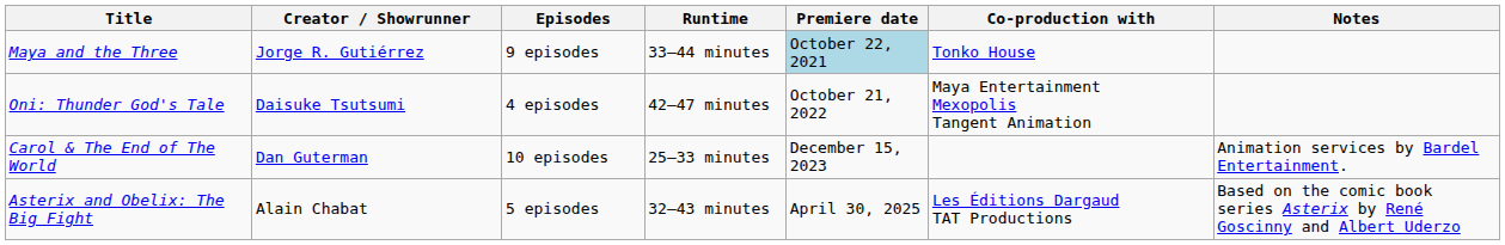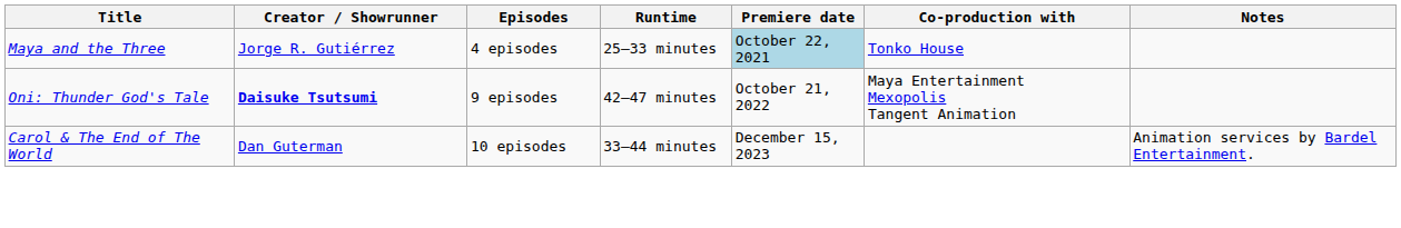Maya and the Three | Episodes: 9 episodes -> 4 episodes
Maya and the Three | Runtime: 33–44 minutes -> 25–33 minutes
Oni: Thunder God's Tale | Creator / Showrunner: normal -> bold
Oni: Thunder God's Tale | Episodes: 4 episodes -> 9 episodes
Carol & The End of The World | Runtime: 25–33 minutes -> 33–44 minutes
- row: Asterix and Obelix: The Big Fight | Alain Chabat | 5 episodes | 32–43 minutes | April 30, 2025 | Les Éditions Dargaud TAT Productions | Based on the comic book series Asterix by René Goscinny and Albert Uderzo
